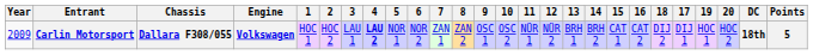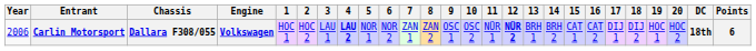columns swapped: 17 <-> 18
Carlin Motorsport | Year: 2009 -> 2006
Carlin Motorsport | 12: normal -> bold
Carlin Motorsport | Points: 5 -> 6
